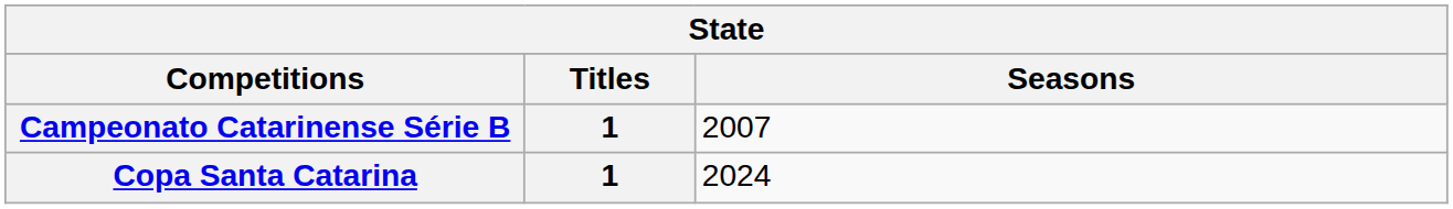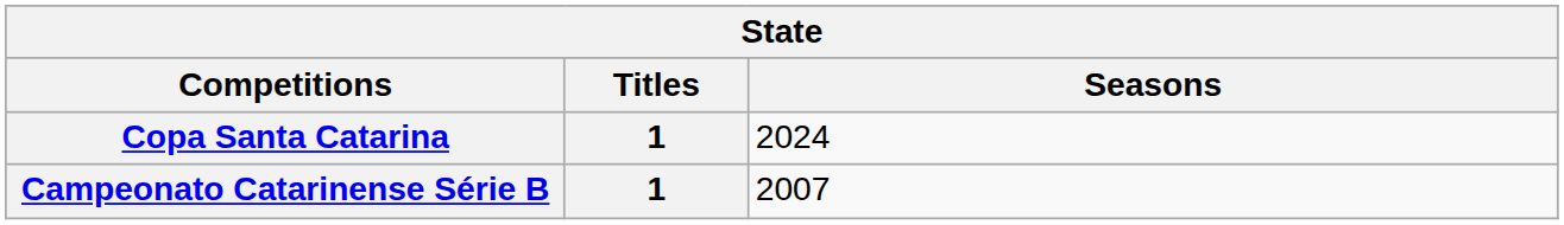rows swapped: Copa Santa Catarina <-> Campeonato Catarinense Série B
